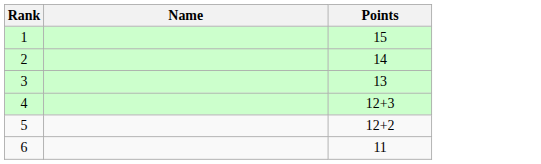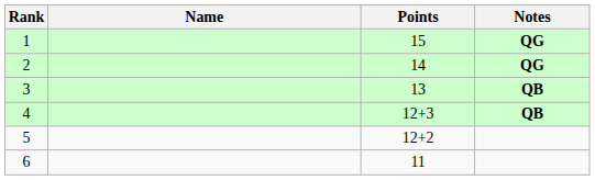+ column: Notes | QG | QG | QB | QB
